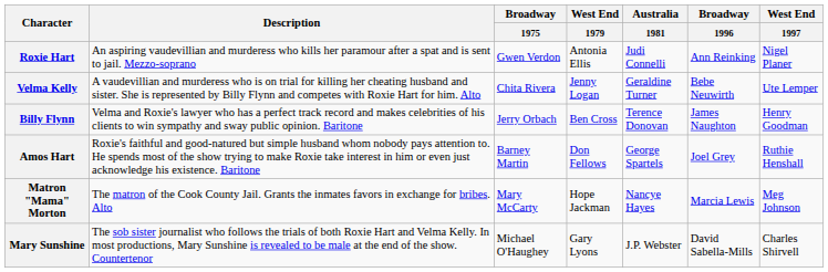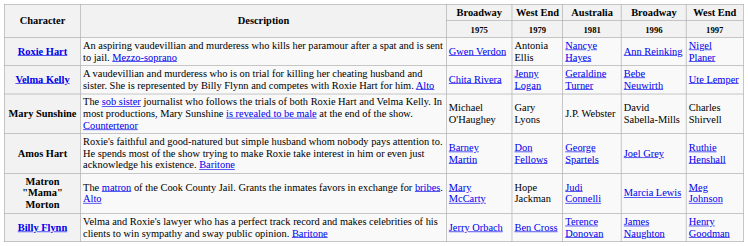Roxie Hart | Australia / 1981: Judi Connelli -> Nancye Hayes
rows swapped: Billy Flynn <-> Mary Sunshine
Matron "Mama" Morton | Australia / 1981: Nancye Hayes -> Judi Connelli
